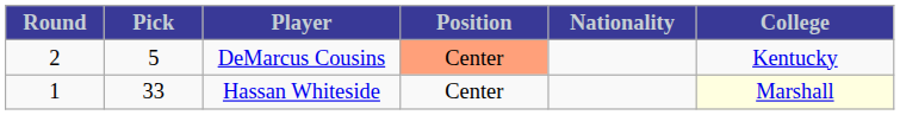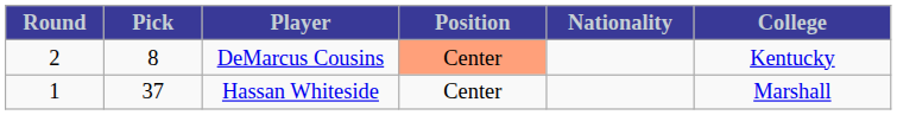DeMarcus Cousins | Pick: 5 -> 8
Hassan Whiteside | Pick: 33 -> 37
Hassan Whiteside | College: lightyellow background -> no background
